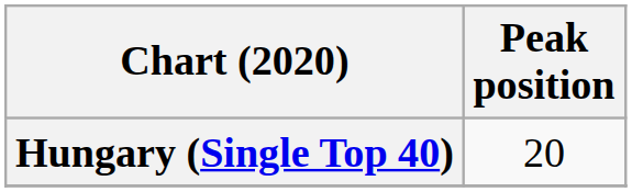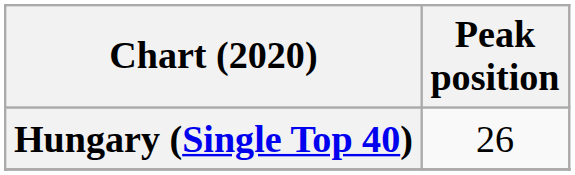Hungary (Single Top 40) | Peak position: 20 -> 26
